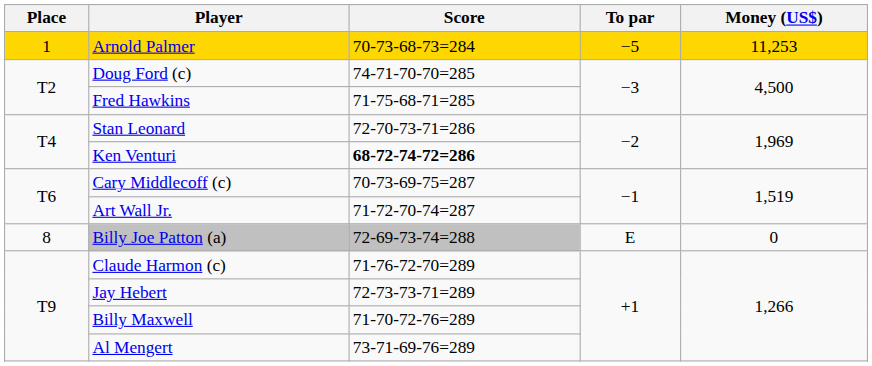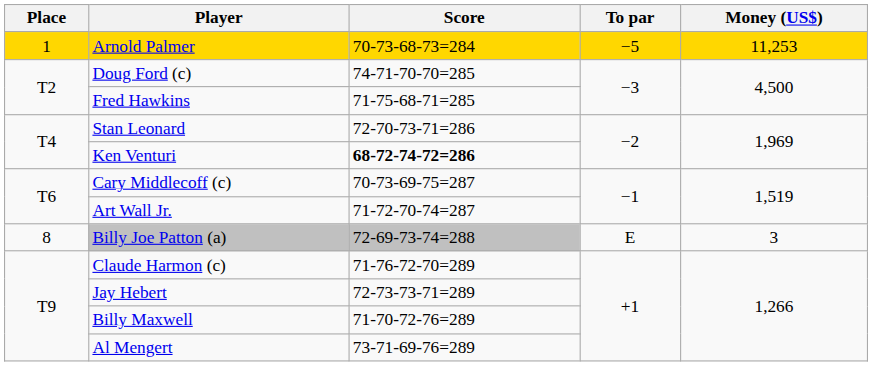Billy Joe Patton (a) | Money (US$): 0 -> 3
